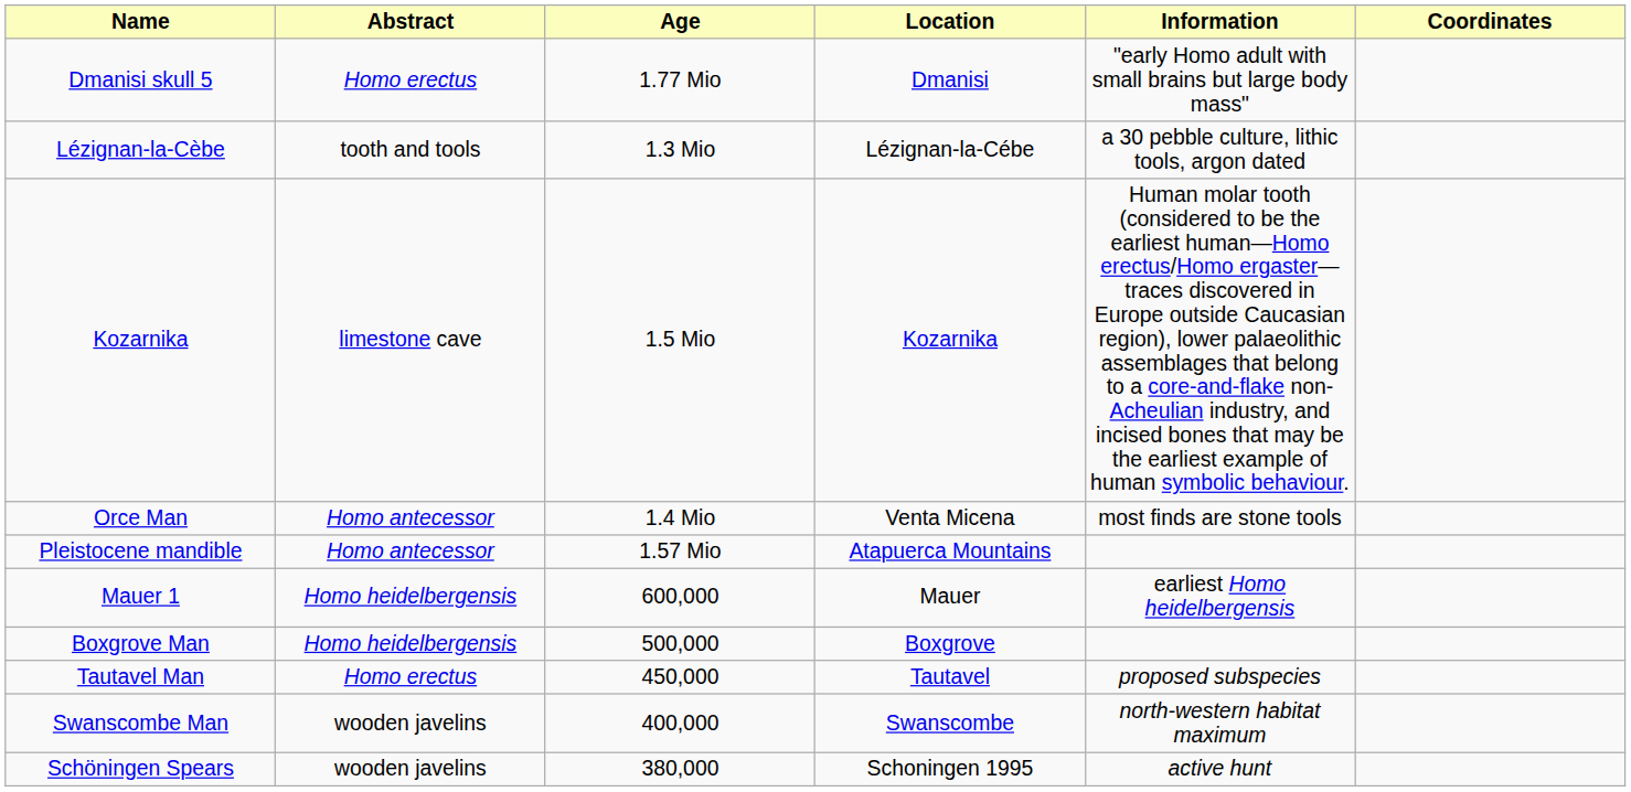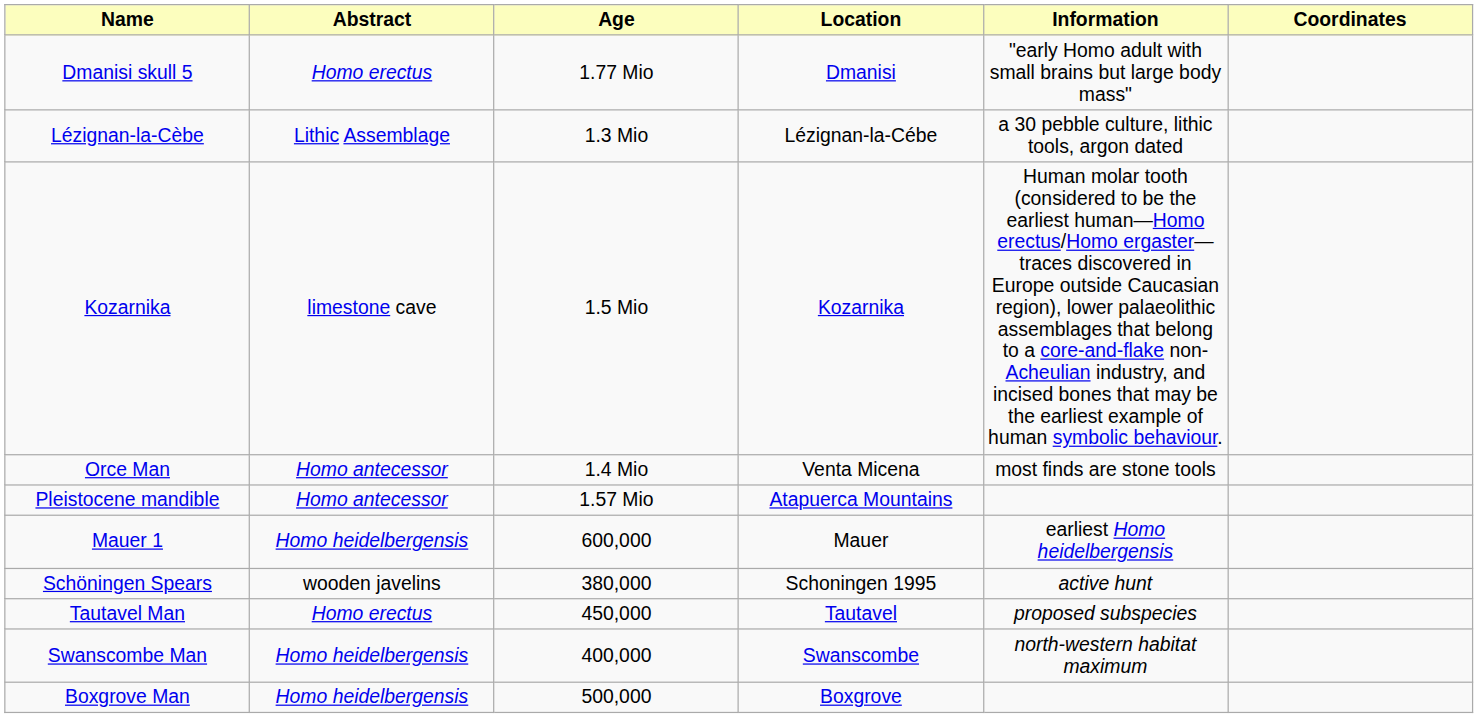Lézignan-la-Cèbe | Abstract: tooth and tools -> Lithic Assemblage
rows swapped: Boxgrove Man <-> Schöningen Spears
Swanscombe Man | Abstract: wooden javelins -> Homo heidelbergensis
